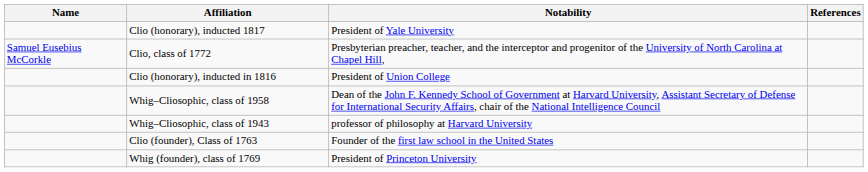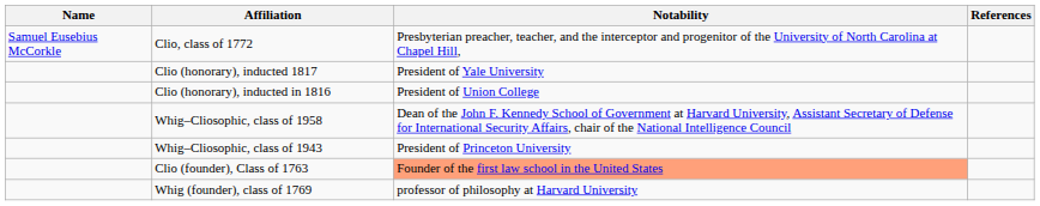rows swapped: Clio (honorary), inducted 1817 <-> Clio, class of 1772
Whig–Cliosophic, class of 1943 | Notability: professor of philosophy at Harvard University -> President of Princeton University
Clio (founder), Class of 1763 | Notability: no background -> lightsalmon background
Whig (founder), class of 1769 | Notability: President of Princeton University -> professor of philosophy at Harvard University
